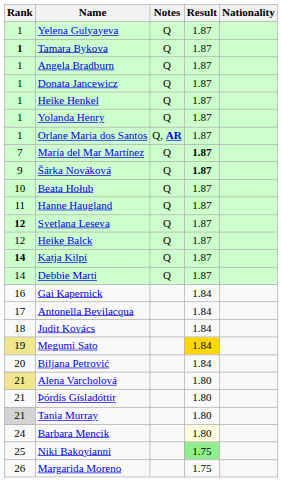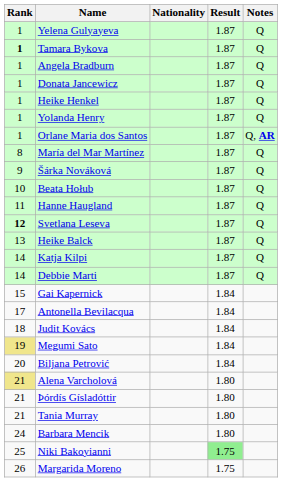columns swapped: Nationality <-> Notes
María del Mar Martínez | Rank: 7 -> 8
María del Mar Martínez | Result: bold -> normal
Šárka Nováková | Result: bold -> normal
Heike Balck | Rank: 12 -> 13
Katja Kilpi | Rank: bold -> normal
Gai Kapernick | Rank: 16 -> 15
Megumi Sato | Result: gold background -> no background
Tania Murray | Rank: lightgrey background -> no background
Barbara Mencik | Result: lightyellow background -> no background
